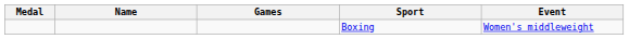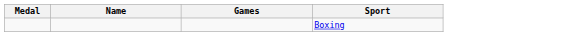- column: Event | Women's middleweight
